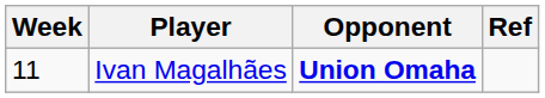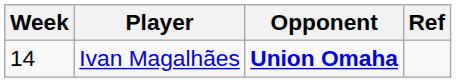Ivan Magalhães | Week: 11 -> 14
